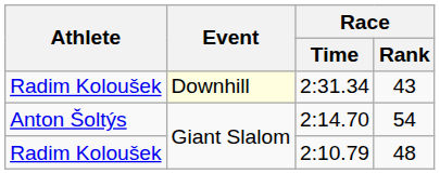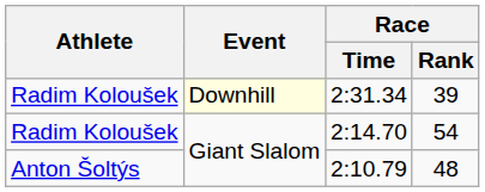2:31.34 | Race / Rank: 43 -> 39
2:14.70 | Athlete: Anton Šoltýs -> Radim Koloušek
2:10.79 | Athlete: Radim Koloušek -> Anton Šoltýs
